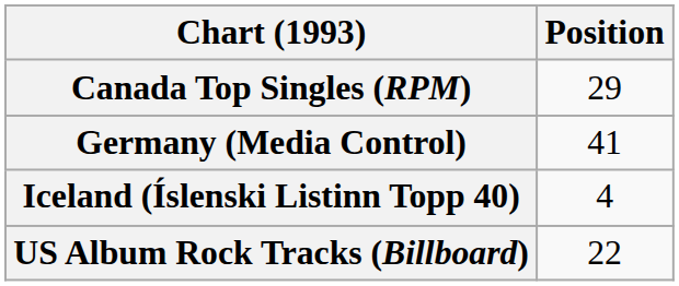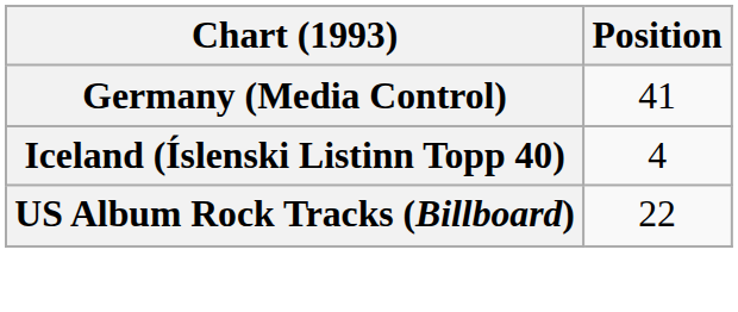- row: Canada Top Singles (RPM) | 29
